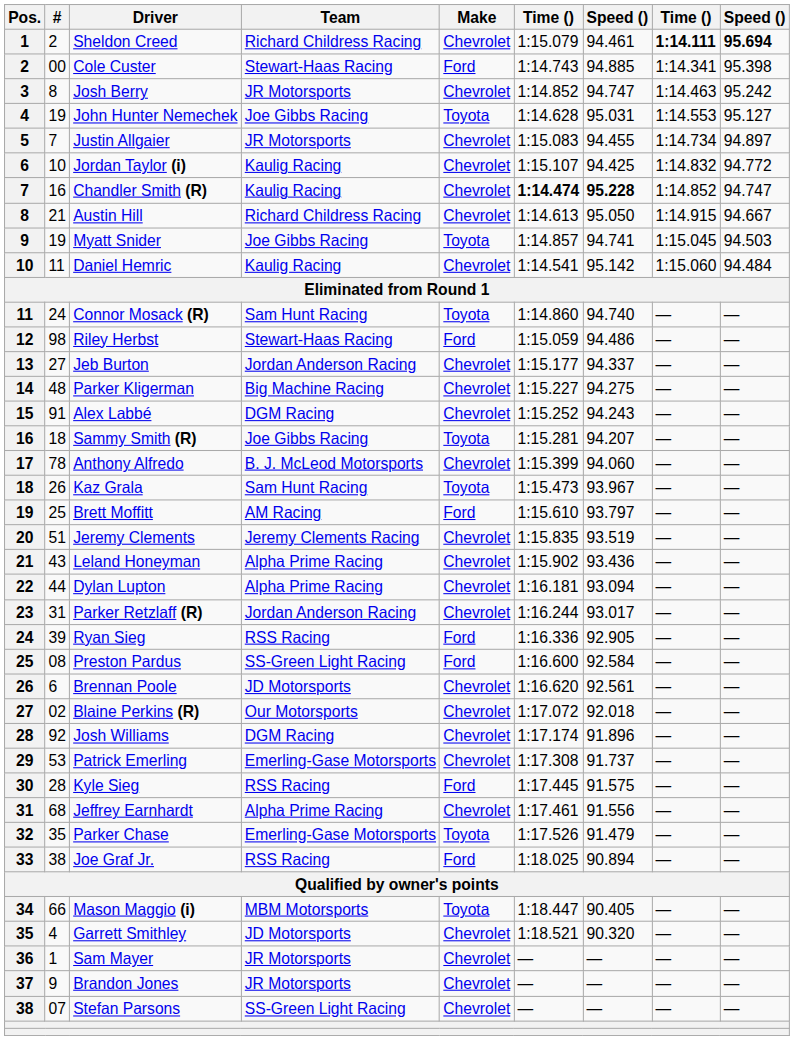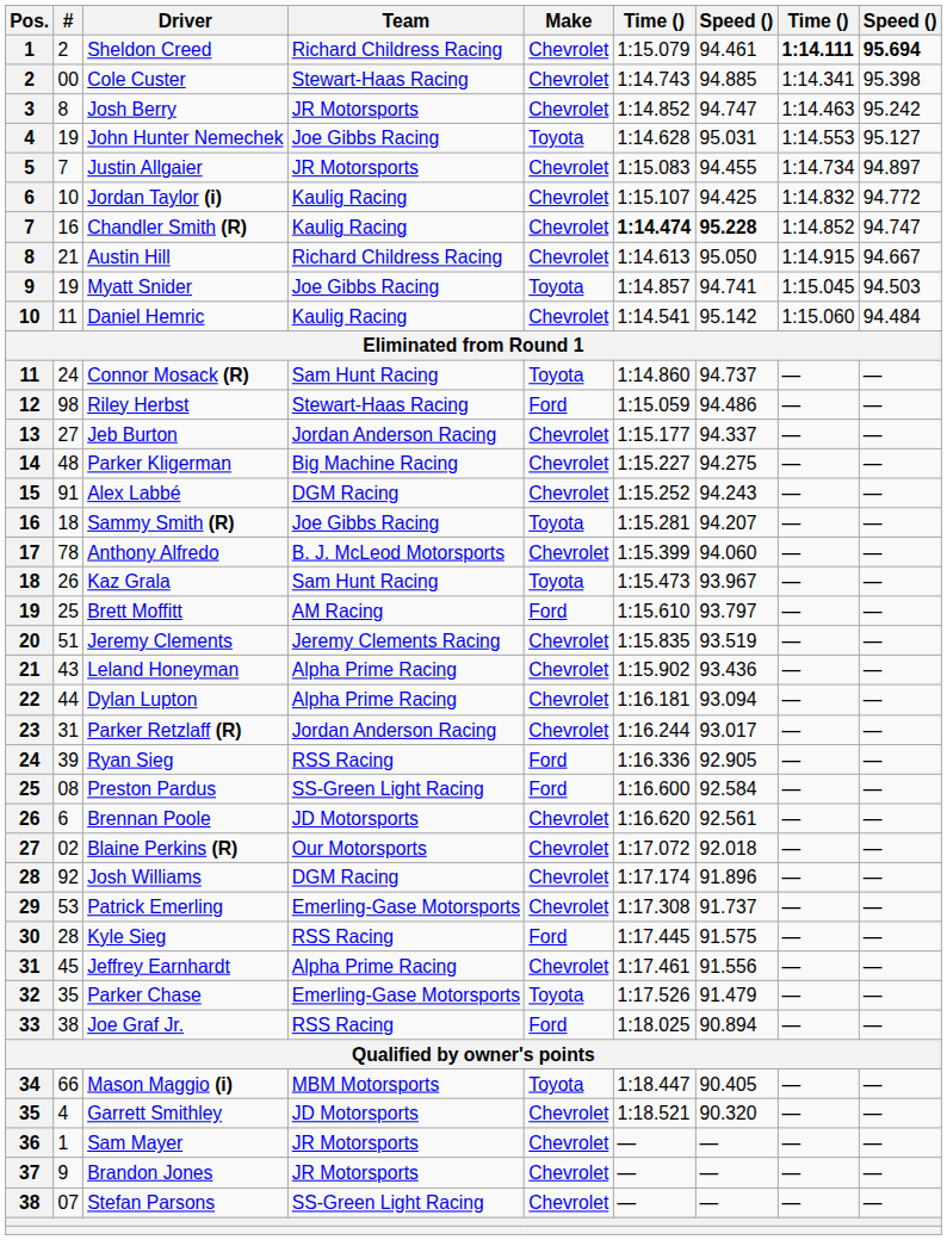Cole Custer | Make: Ford -> Chevrolet
Connor Mosack (R) | column 7: 94.740 -> 94.737
Jeffrey Earnhardt | #: 68 -> 45
